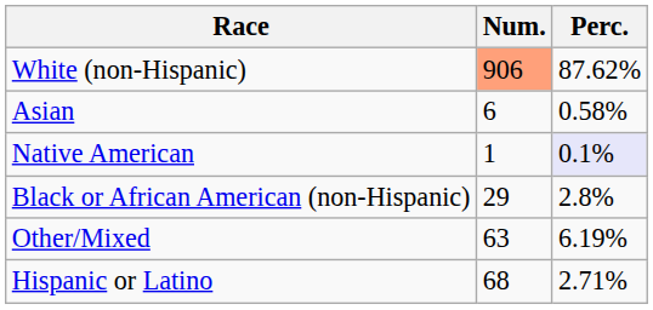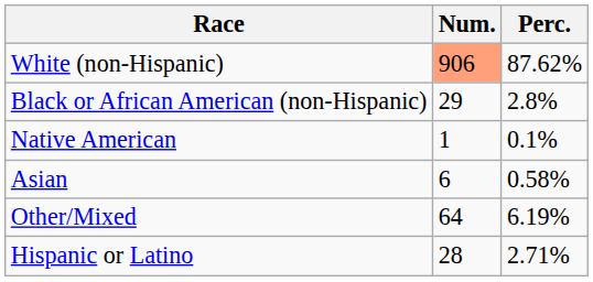rows swapped: Black or African American (non-Hispanic) <-> Asian
Native American | Perc.: lavender background -> no background
Other/Mixed | Num.: 63 -> 64
Hispanic or Latino | Num.: 68 -> 28
